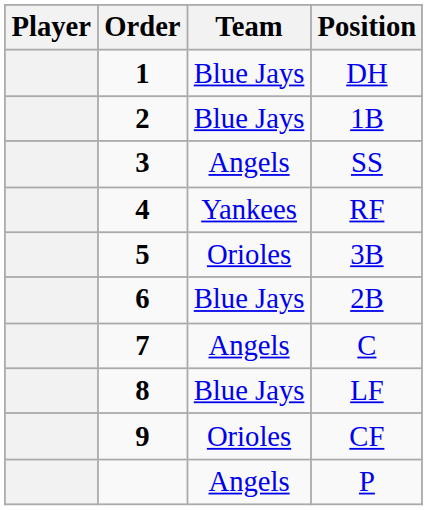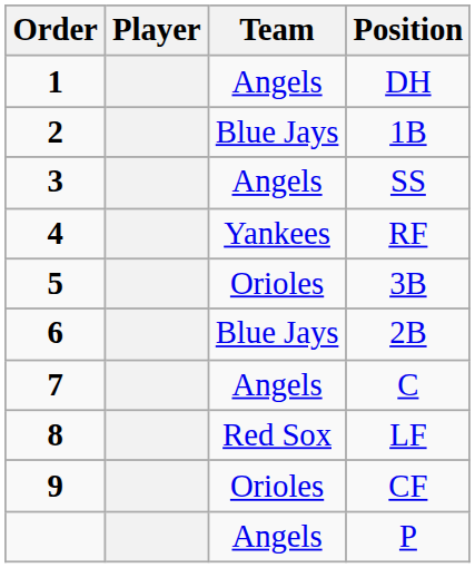columns swapped: Order <-> Player
DH | Team: Blue Jays -> Angels
LF | Team: Blue Jays -> Red Sox
